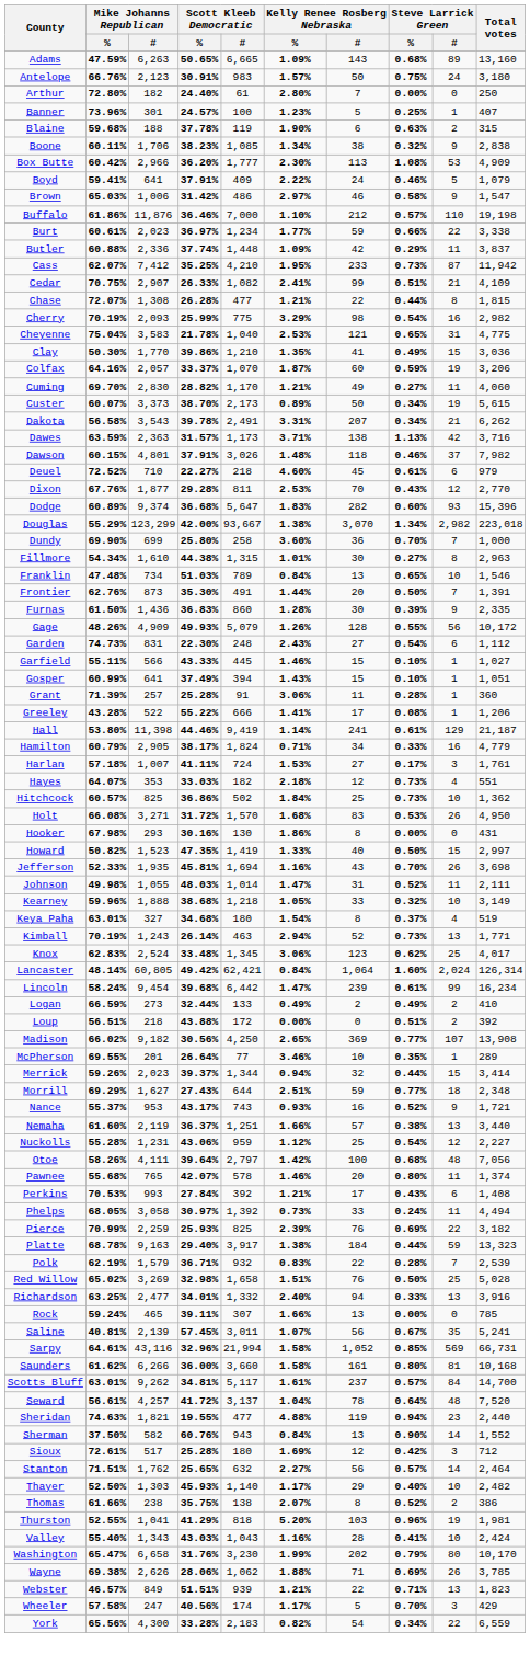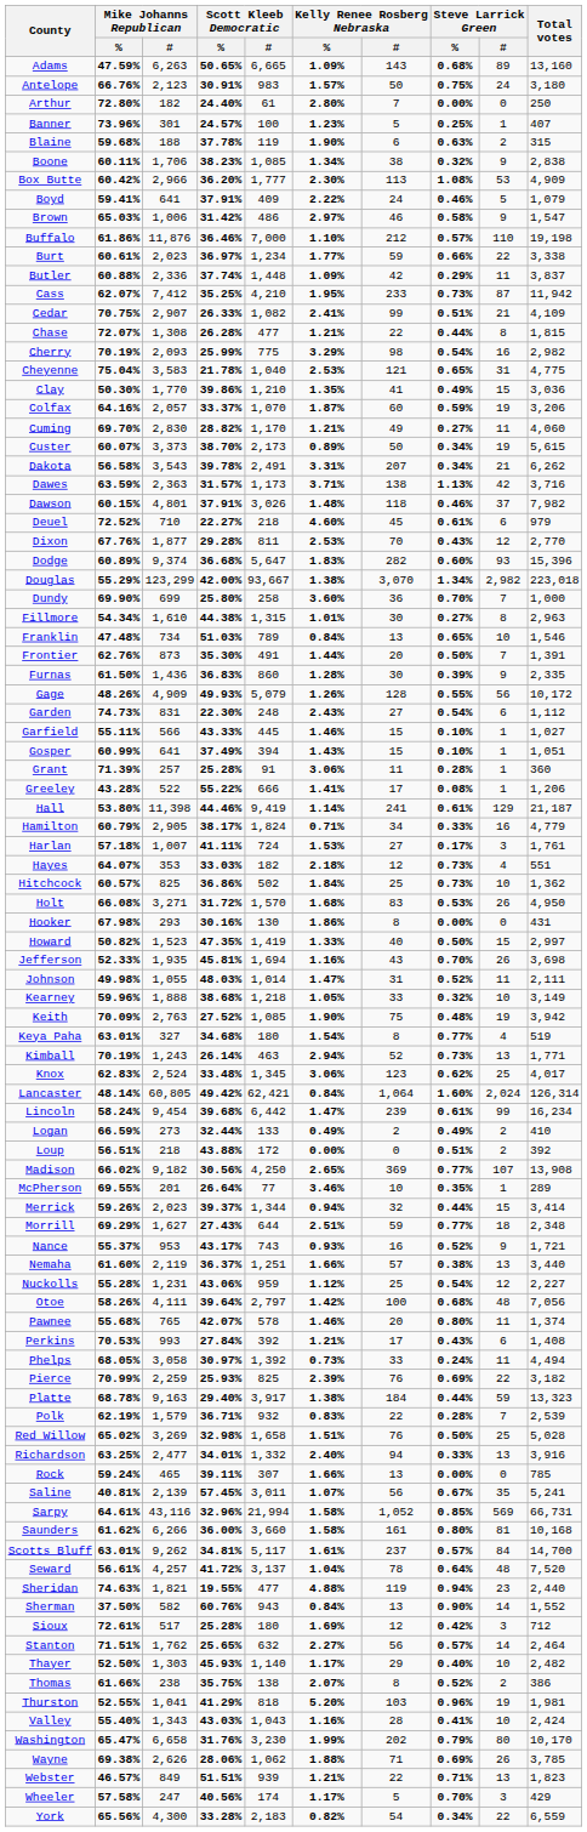+ row: Keith | 70.09% | 2,763 | 27.52% | 1,085 | 1.90% | 75 | 0.48% | 19 | 3,942
Keya Paha | Steve Larrick Green / %: 0.37% -> 0.77%
